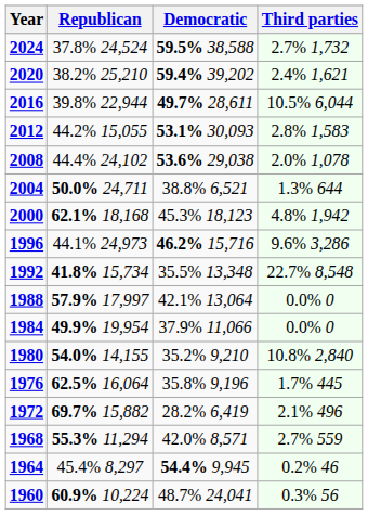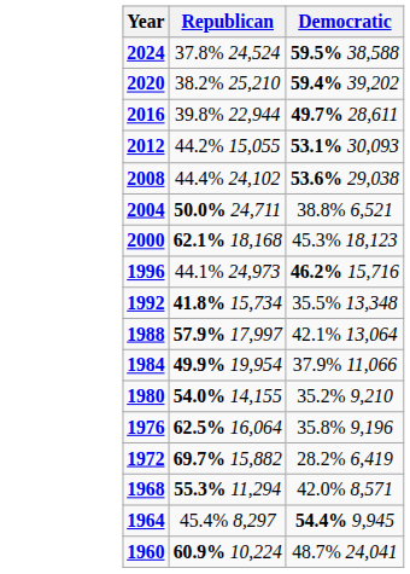- column: Third parties | 2.7% 1,732 | 2.4% 1,621 | 10.5% 6,044 | 2.8% 1,583 | 2.0% 1,078 | 1.3% 644 | 4.8% 1,942 | 9.6% 3,286 | 22.7% 8,548 | 0.0% 0 | 0.0% 0 | 10.8% 2,840 | 1.7% 445 | 2.1% 496 | 2.7% 559 | 0.2% 46 | 0.3% 56
